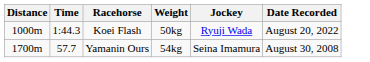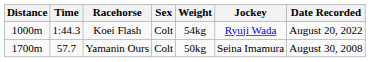+ column: Sex | Colt | Colt
Koei Flash | Weight: 50kg -> 54kg
Yamanin Ours | Weight: 54kg -> 50kg
